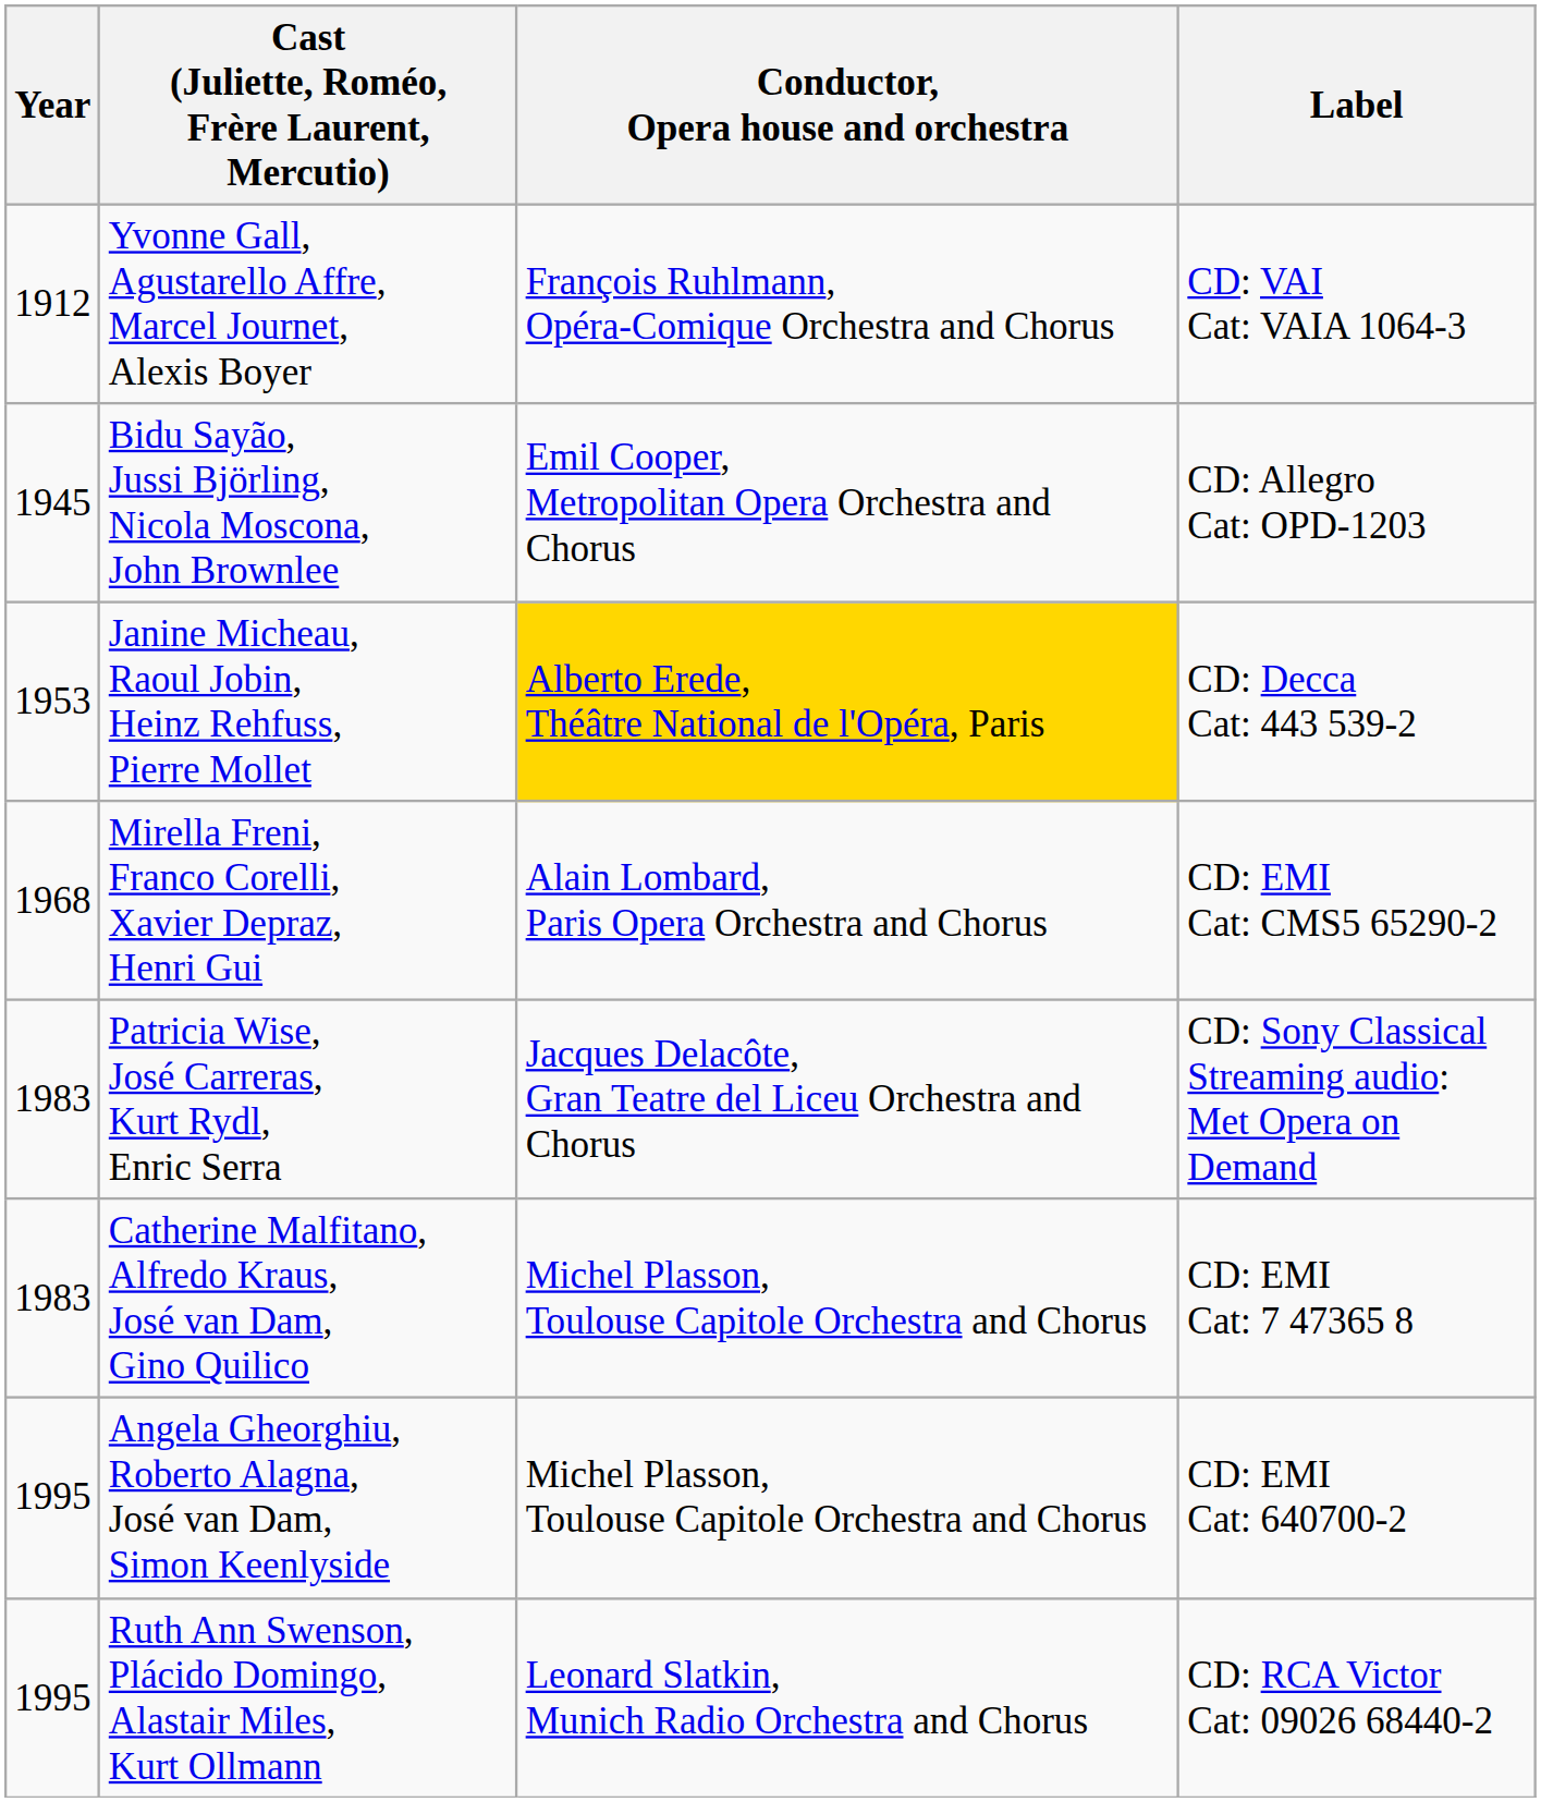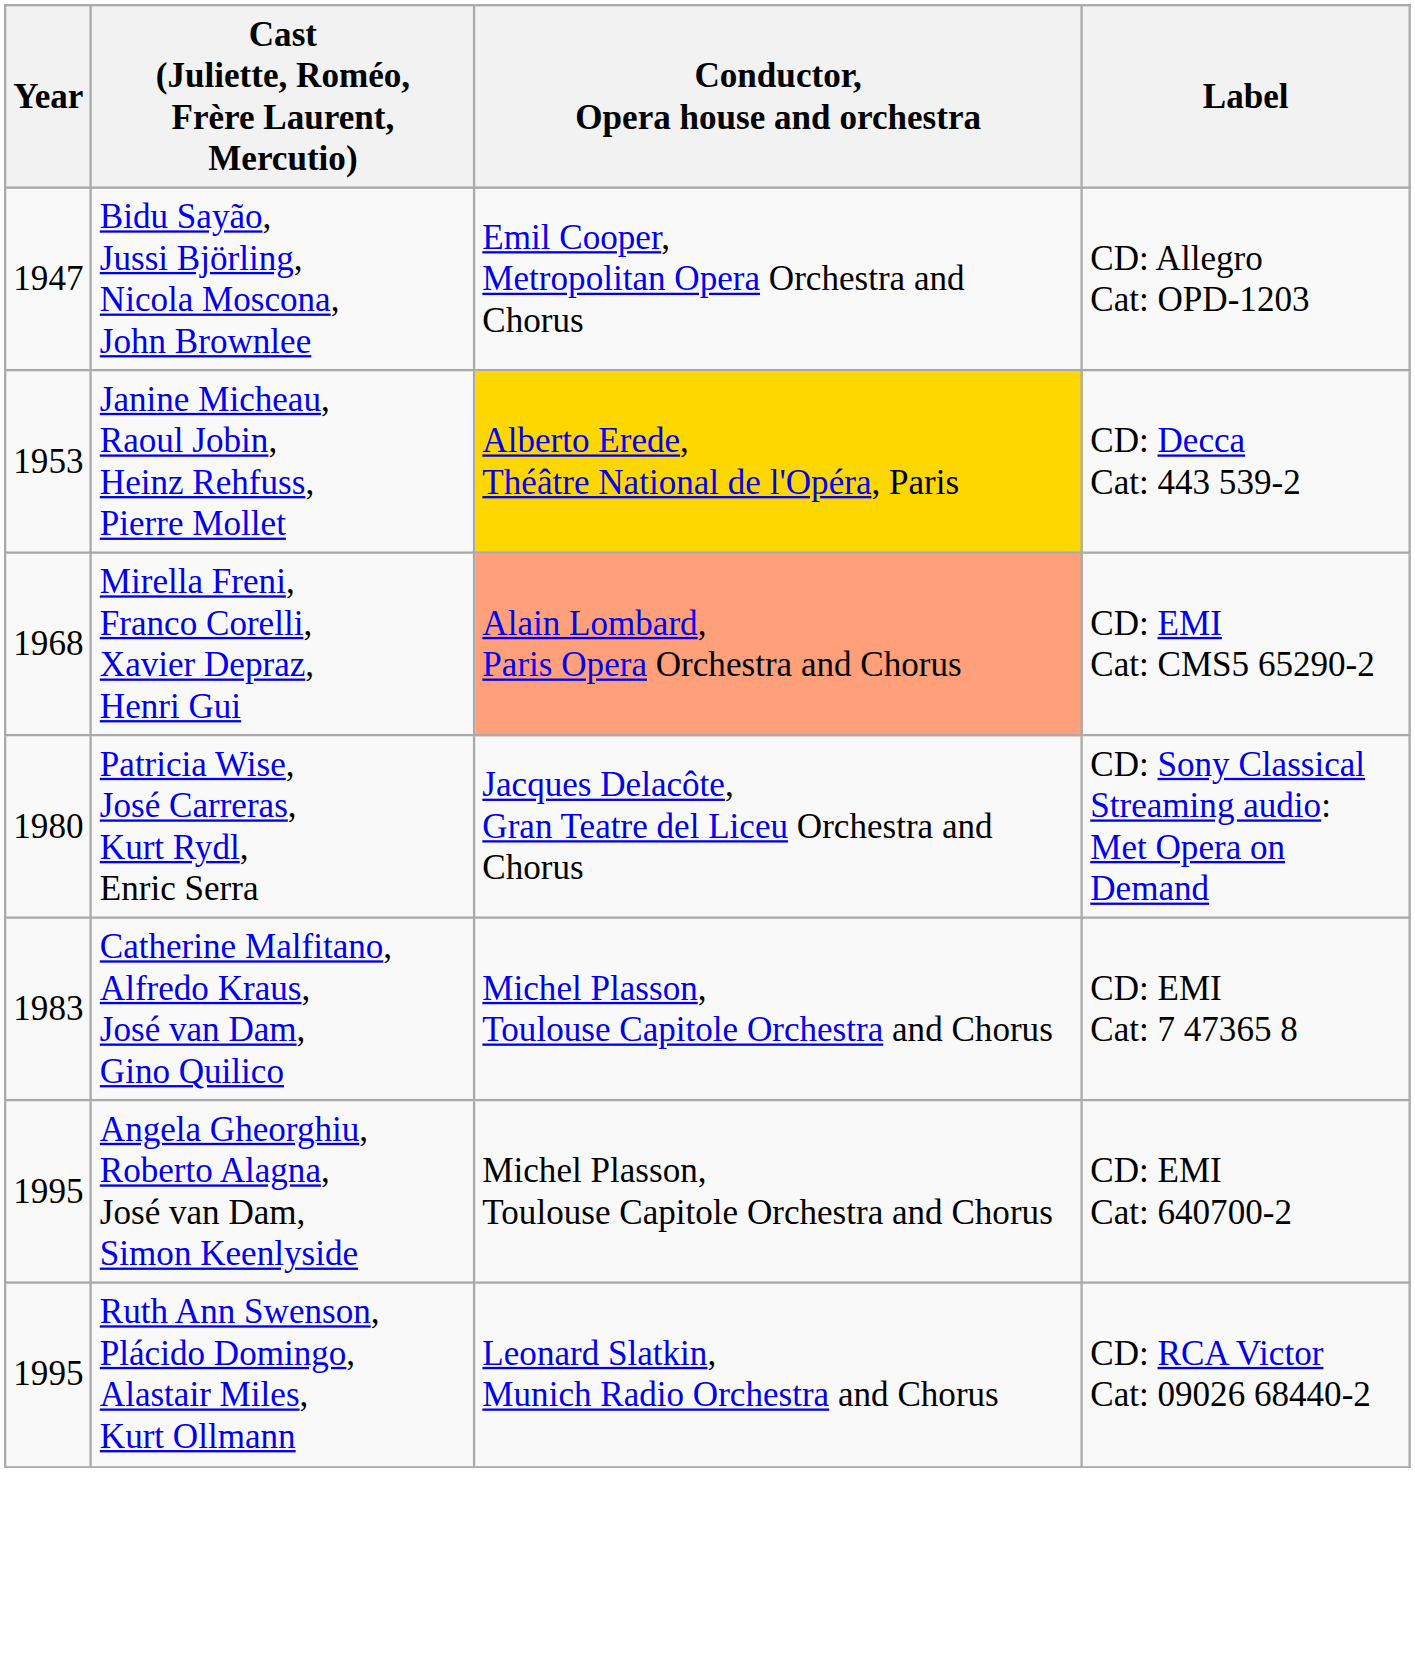- row: 1912 | Yvonne Gall, Agustarello Affre, Marcel Journet, Alexis Boyer | François Ruhlmann, Opéra-Comique Orchestra and Chorus | CD: VAI Cat: VAIA 1064-3
Bidu Sayão, Jussi Björling, Nicola Moscona, John Brownlee | Year: 1945 -> 1947
Mirella Freni, Franco Corelli, Xavier Depraz, Henri Gui | Conductor, Opera house and orchestra: no background -> lightsalmon background
Patricia Wise, José Carreras, Kurt Rydl, Enric Serra | Year: 1983 -> 1980
